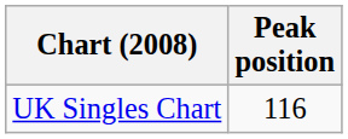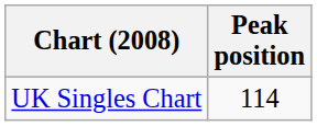UK Singles Chart | Peak position: 116 -> 114
